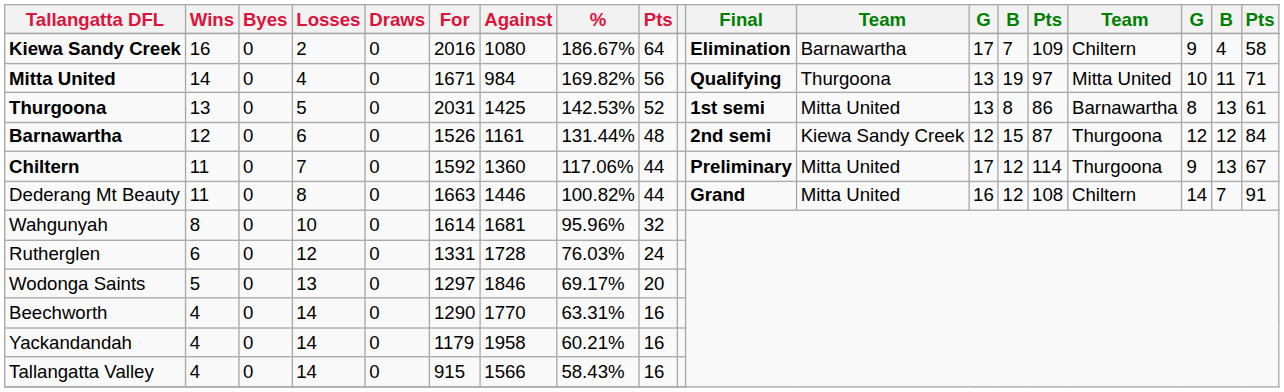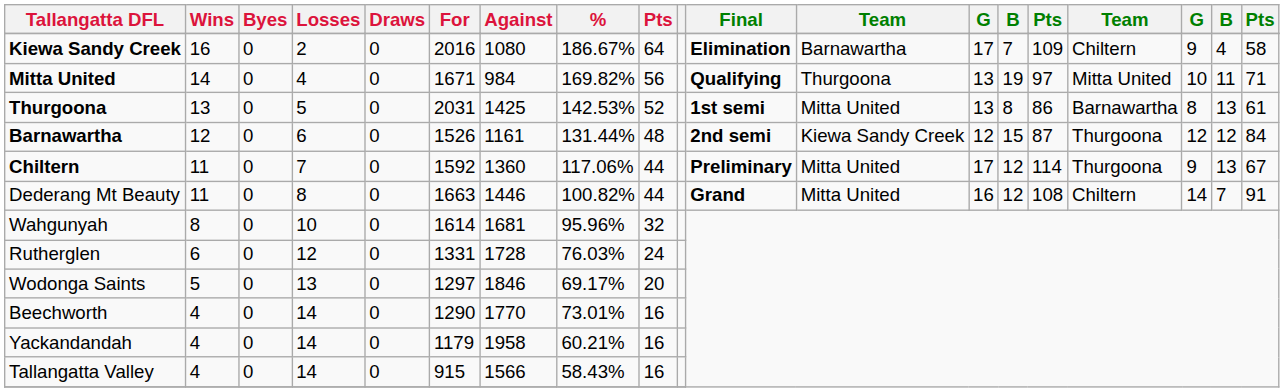Beechworth | %: 63.31% -> 73.01%
